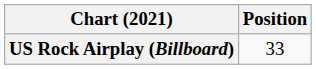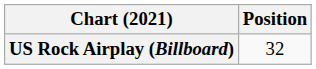US Rock Airplay (Billboard) | Position: 33 -> 32
